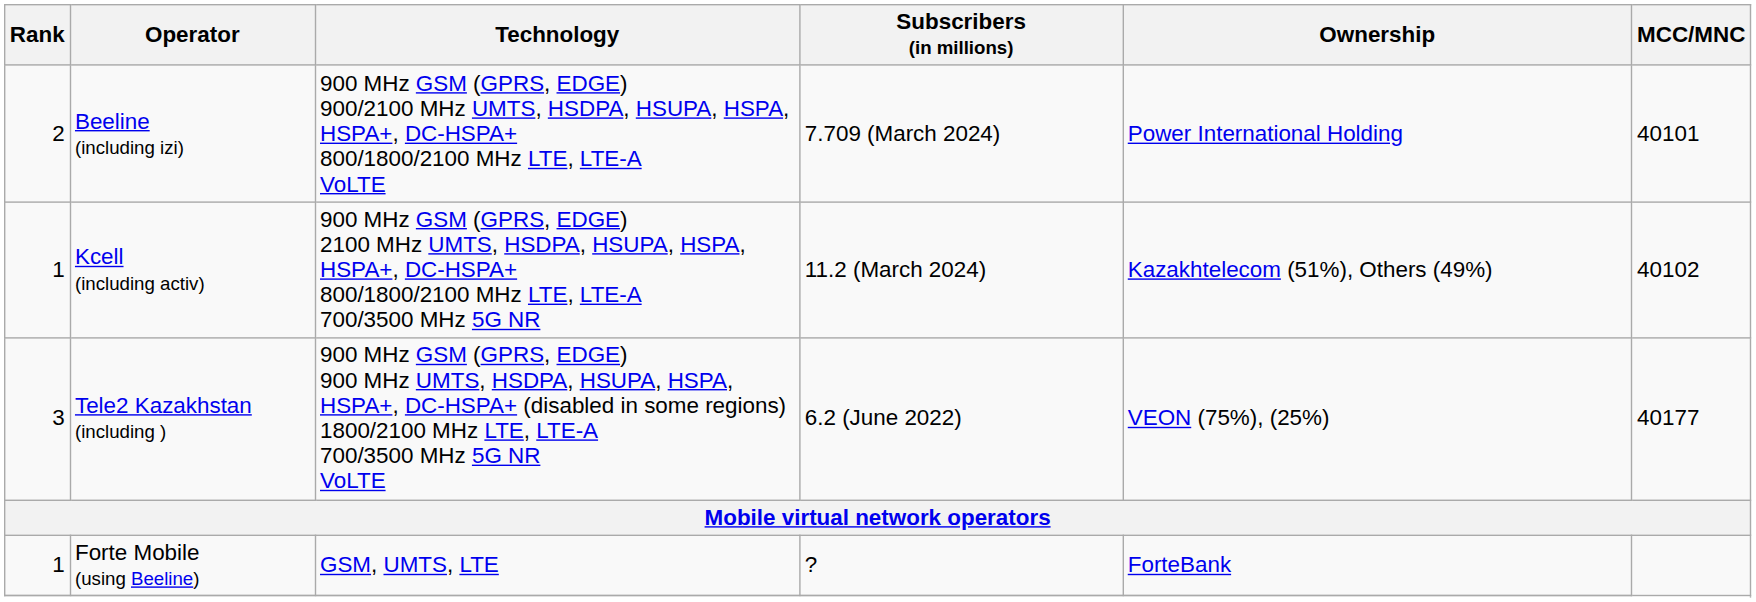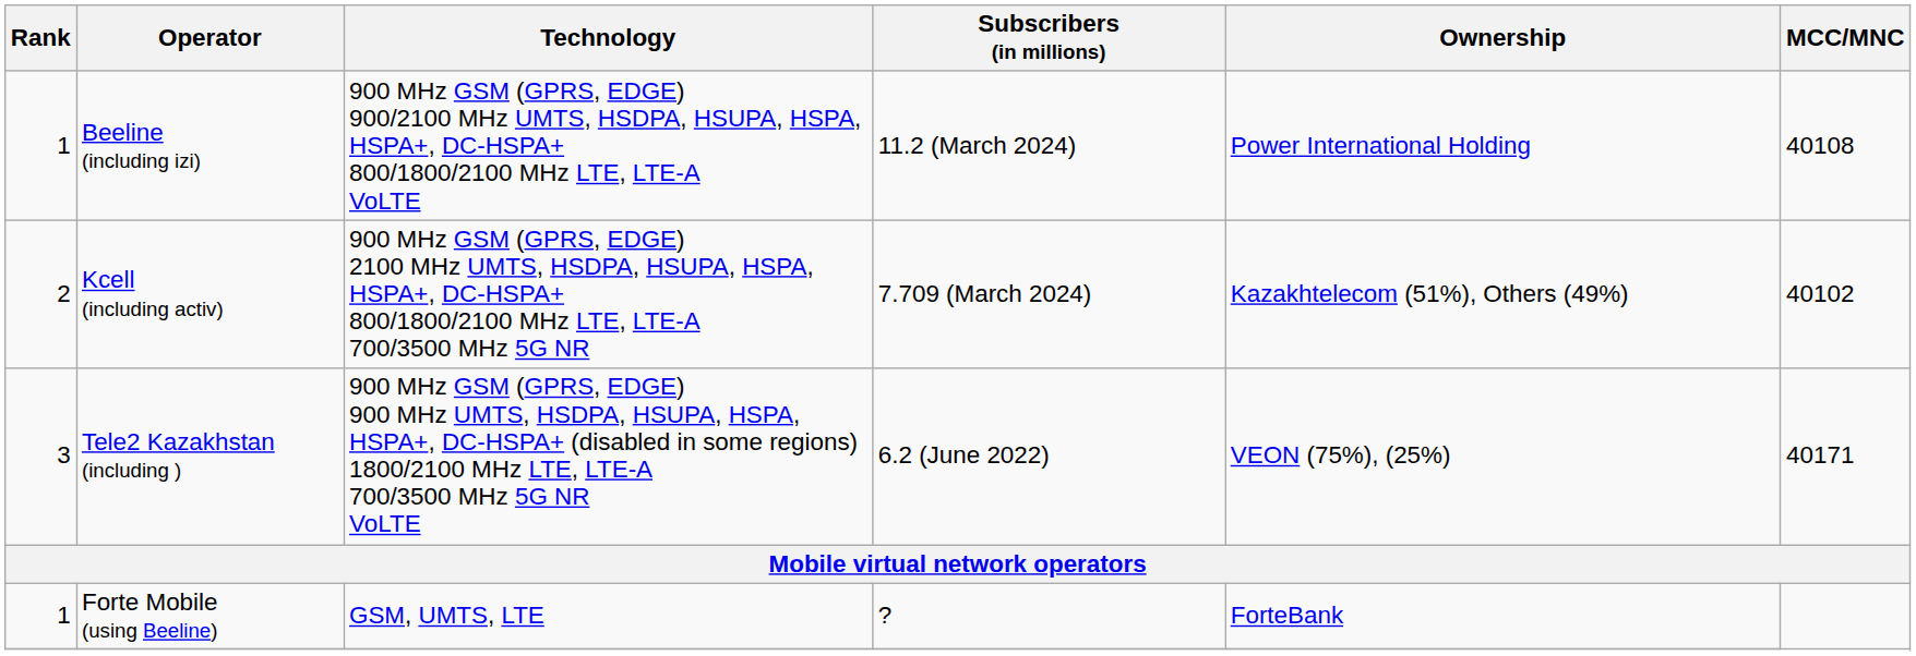Beeline (including izi) | Rank: 2 -> 1
Beeline (including izi) | Subscribers (in millions): 7.709 (March 2024) -> 11.2 (March 2024)
Beeline (including izi) | MCC/MNC: 40101 -> 40108
Kcell (including activ) | Rank: 1 -> 2
Kcell (including activ) | Subscribers (in millions): 11.2 (March 2024) -> 7.709 (March 2024)
Tele2 Kazakhstan (including ) | MCC/MNC: 40177 -> 40171
